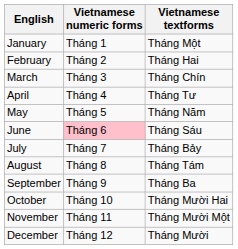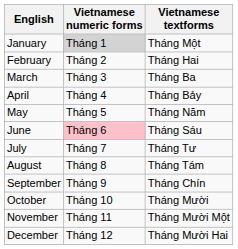January | Vietnamese numeric forms: no background -> lightgrey background
March | Vietnamese textforms: Tháng Chín -> Tháng Ba
April | Vietnamese textforms: Tháng Tư -> Tháng Bảy
July | Vietnamese textforms: Tháng Bảy -> Tháng Tư
September | Vietnamese textforms: Tháng Ba -> Tháng Chín
October | Vietnamese textforms: Tháng Mười Hai -> Tháng Mười
December | Vietnamese textforms: Tháng Mười -> Tháng Mười Hai
